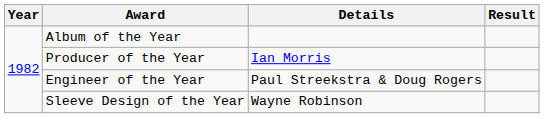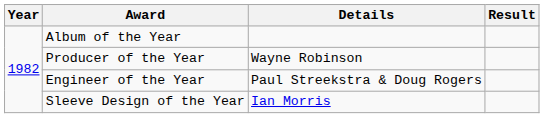Producer of the Year | Details: Ian Morris -> Wayne Robinson
Sleeve Design of the Year | Details: Wayne Robinson -> Ian Morris
